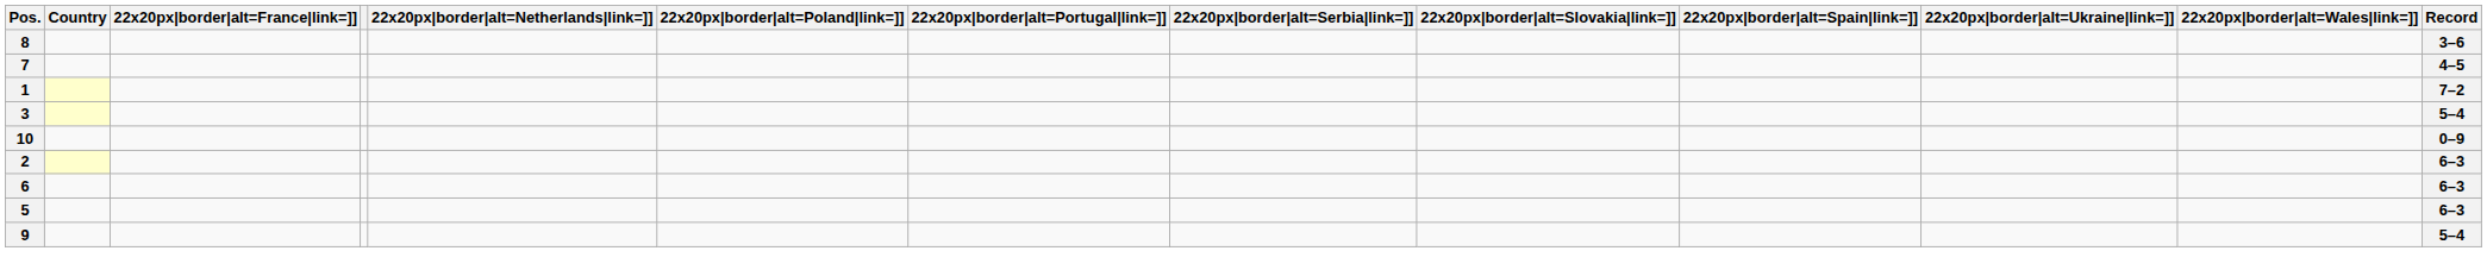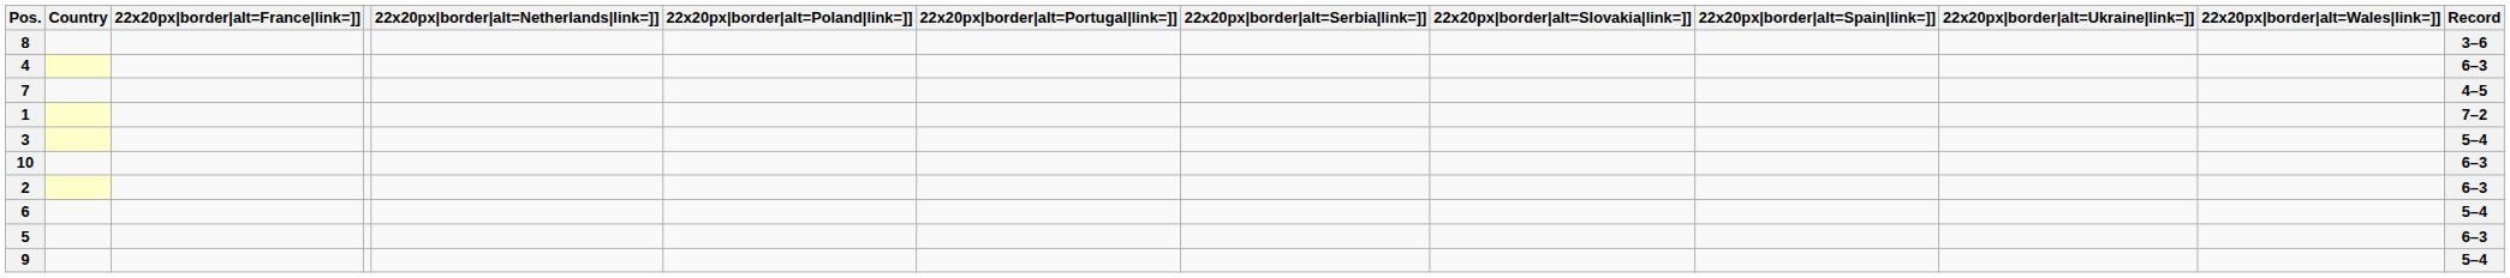+ row: 4 | 6–3
10 | Record: 0–9 -> 6–3
6 | Record: 6–3 -> 5–4
